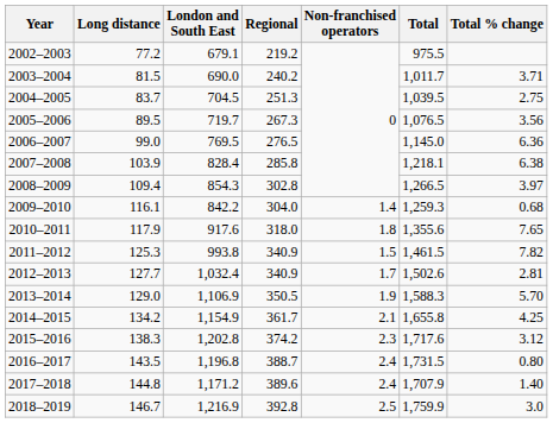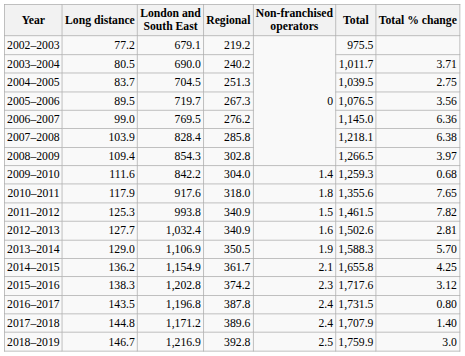2003–2004 | Long distance: 81.5 -> 80.5
2006–2007 | Regional: 276.5 -> 276.2
2009–2010 | Long distance: 116.1 -> 111.6
2012–2013 | Non-franchised operators: 1.7 -> 1.6
2014–2015 | Long distance: 134.2 -> 136.2
2016–2017 | Regional: 388.7 -> 387.8
